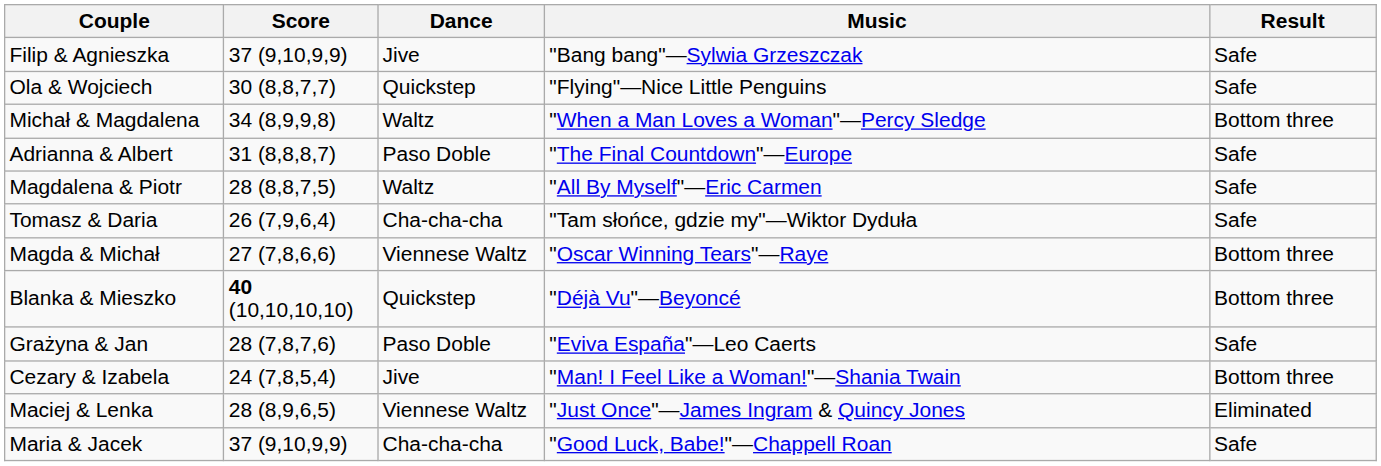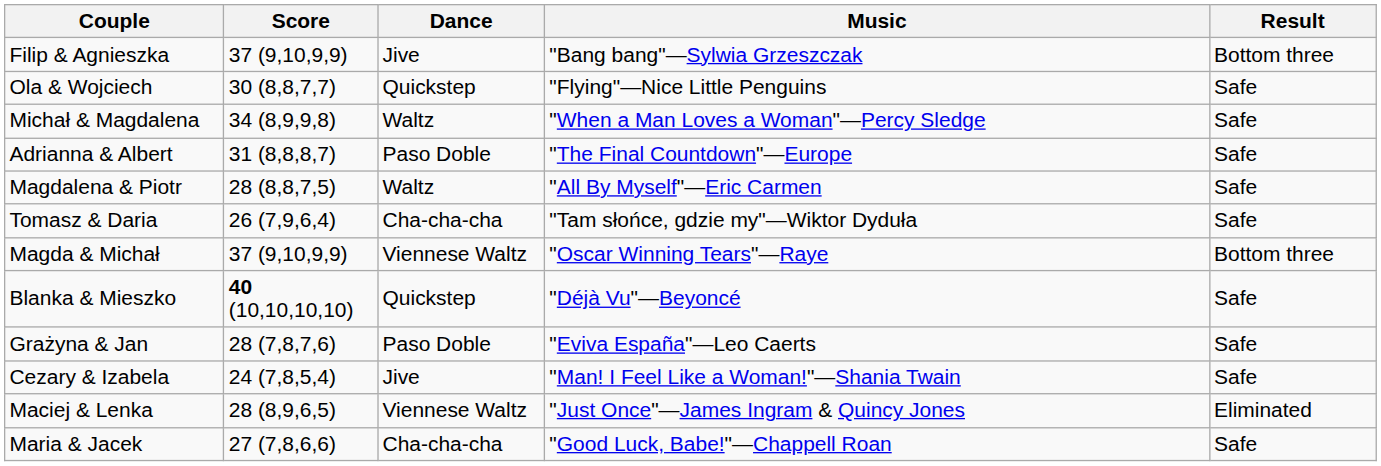Filip & Agnieszka | Result: Safe -> Bottom three
Michał & Magdalena | Result: Bottom three -> Safe
Magda & Michał | Score: 27 (7,8,6,6) -> 37 (9,10,9,9)
Blanka & Mieszko | Result: Bottom three -> Safe
Cezary & Izabela | Result: Bottom three -> Safe
Maria & Jacek | Score: 37 (9,10,9,9) -> 27 (7,8,6,6)
